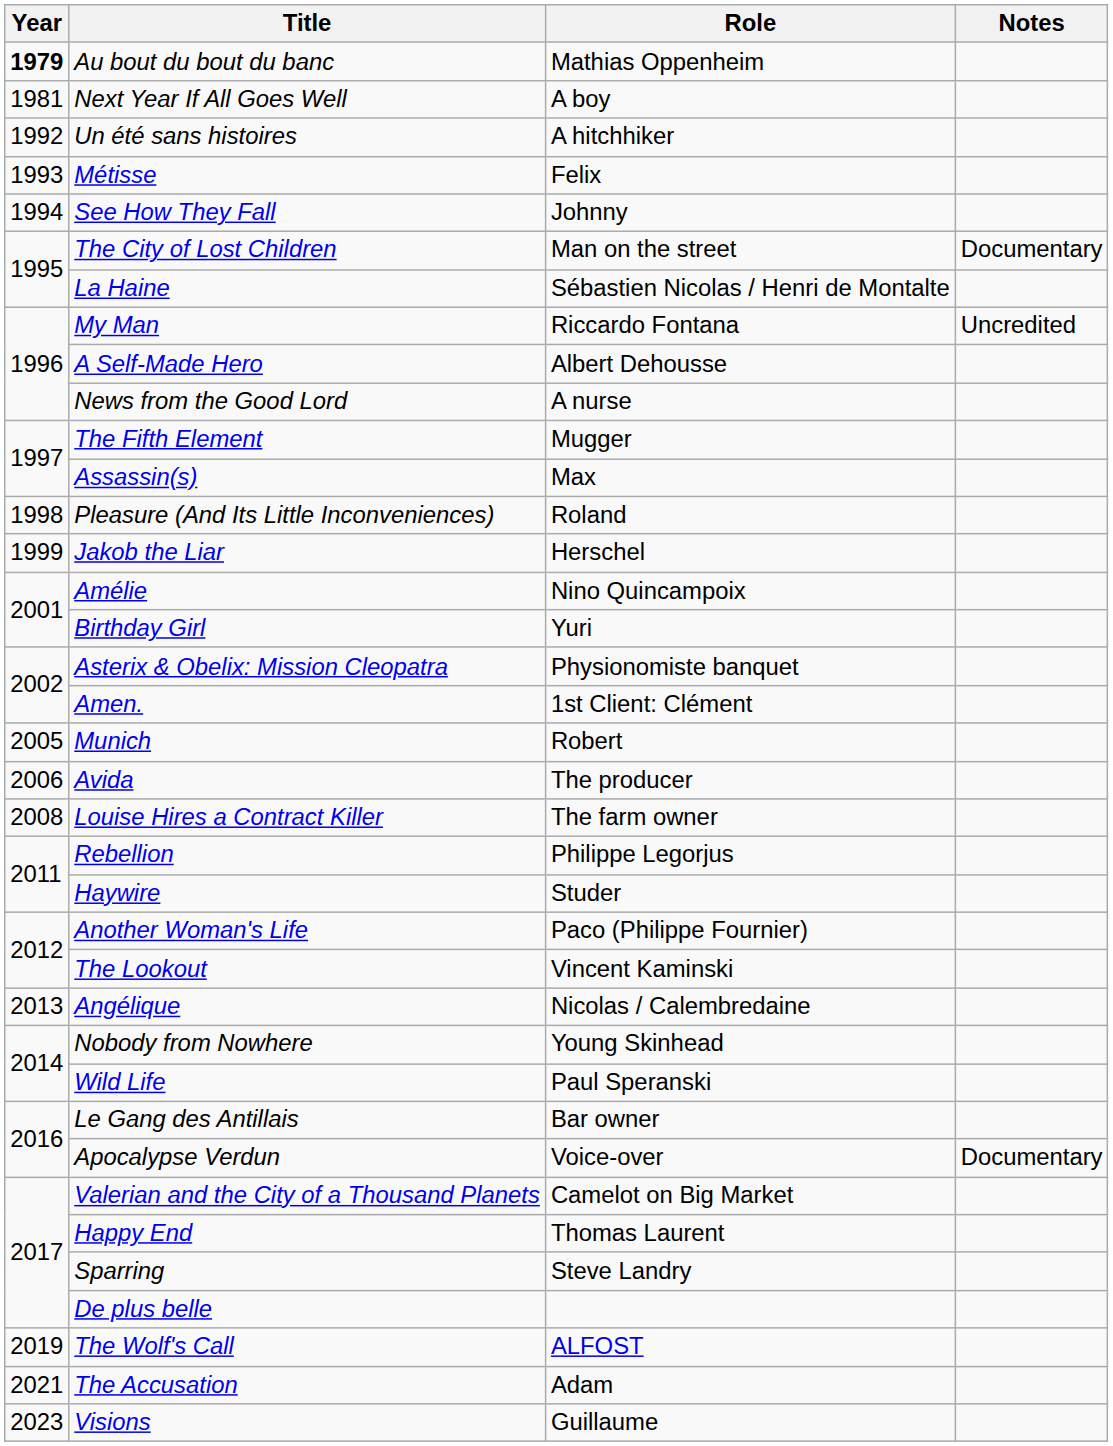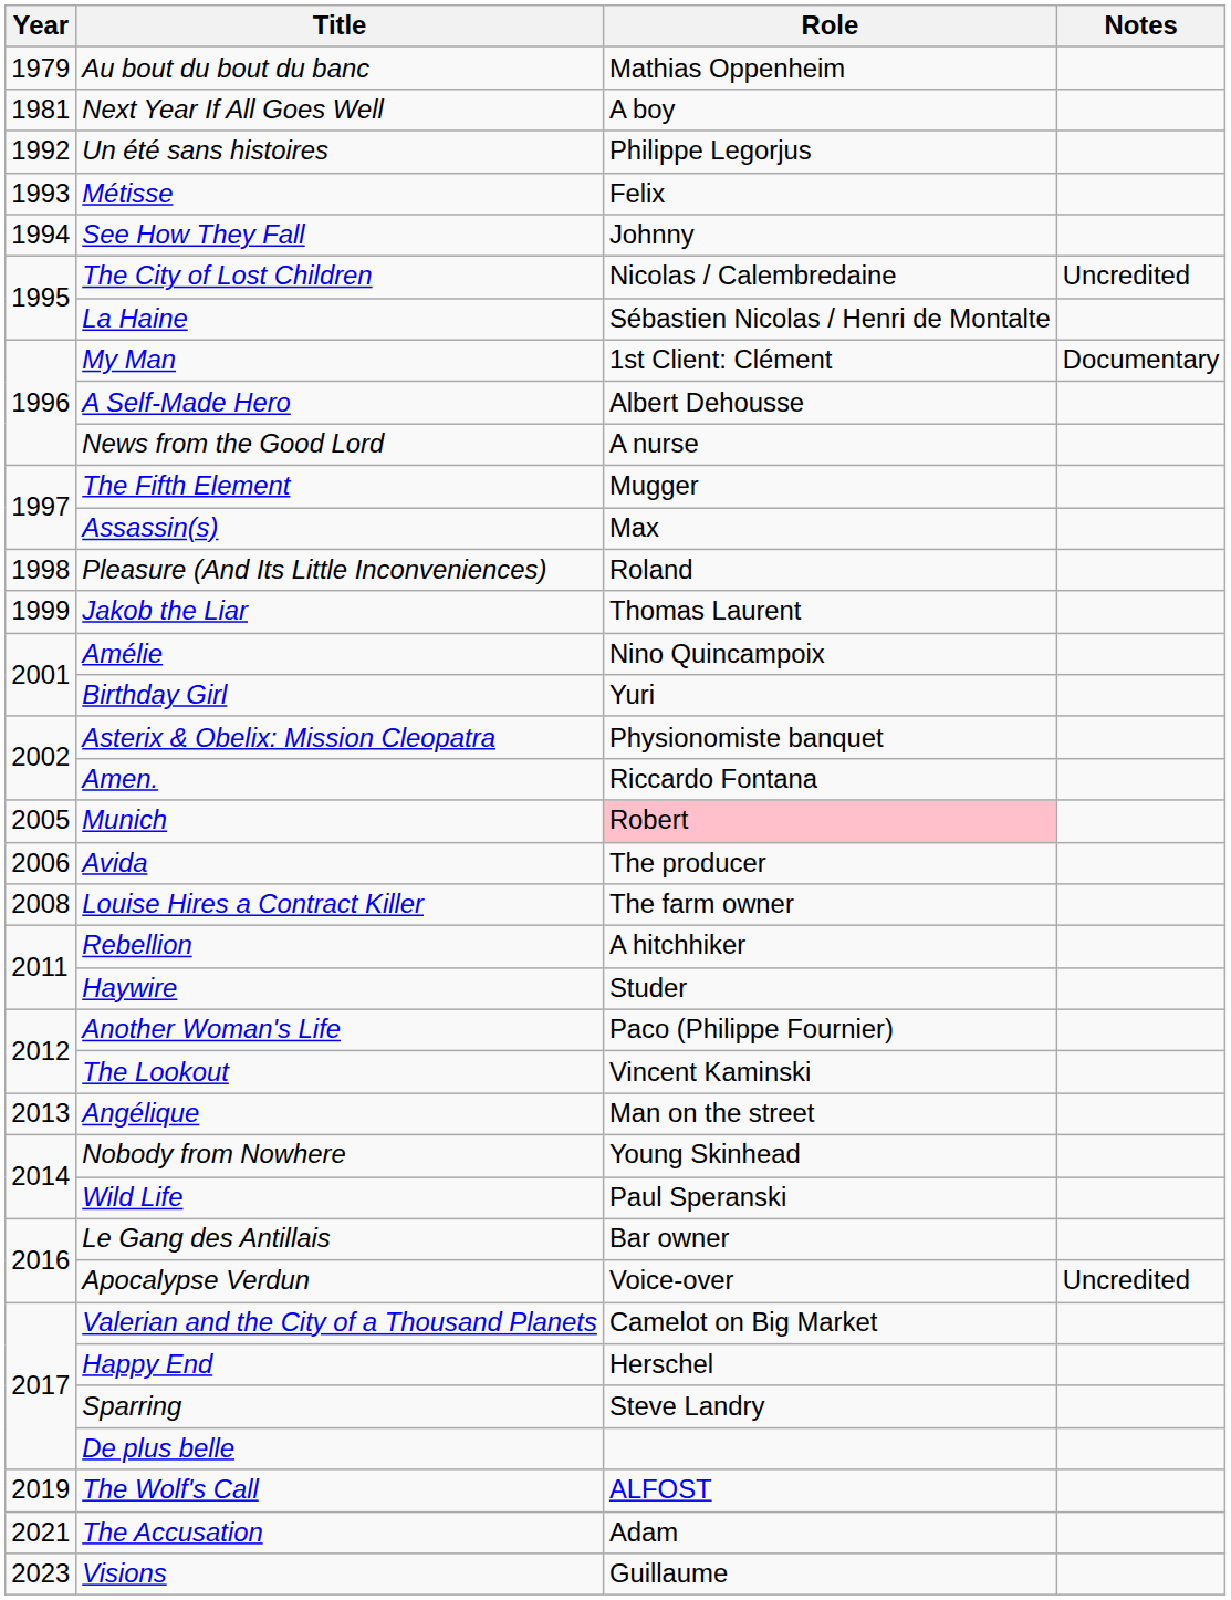Au bout du bout du banc | Year: bold -> normal
Un été sans histoires | Role: A hitchhiker -> Philippe Legorjus
The City of Lost Children | Role: Man on the street -> Nicolas / Calembredaine
The City of Lost Children | Notes: Documentary -> Uncredited
My Man | Role: Riccardo Fontana -> 1st Client: Clément
My Man | Notes: Uncredited -> Documentary
Jakob the Liar | Role: Herschel -> Thomas Laurent
Amen. | Role: 1st Client: Clément -> Riccardo Fontana
Munich | Role: no background -> pink background
Rebellion | Role: Philippe Legorjus -> A hitchhiker
Angélique | Role: Nicolas / Calembredaine -> Man on the street
Apocalypse Verdun | Notes: Documentary -> Uncredited
Happy End | Role: Thomas Laurent -> Herschel
